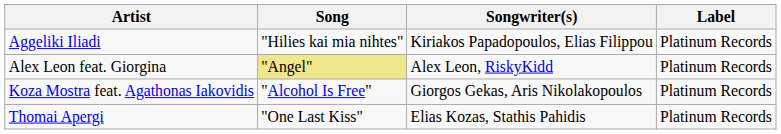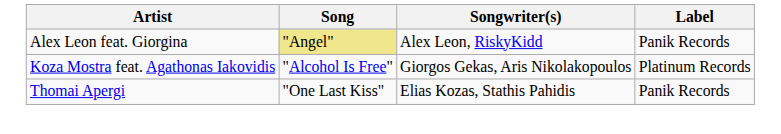- row: Aggeliki Iliadi | "Hilies kai mia nihtes" | Kiriakos Papadopoulos, Elias Filippou | Platinum Records
Alex Leon feat. Giorgina | Label: Platinum Records -> Panik Records
Thomai Apergi | Label: Platinum Records -> Panik Records
